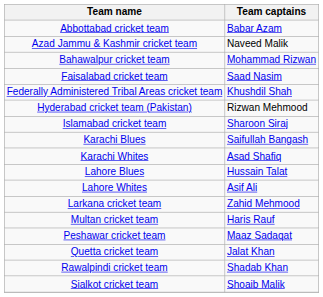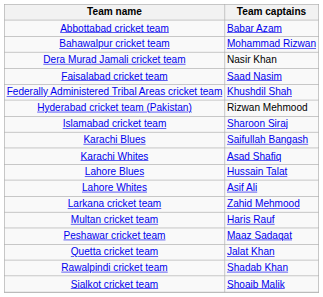- row: Azad Jammu & Kashmir cricket team | Naveed Malik
+ row: Dera Murad Jamali cricket team | Nasir Khan
